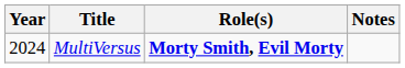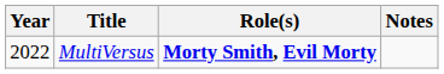MultiVersus | Year: 2024 -> 2022
